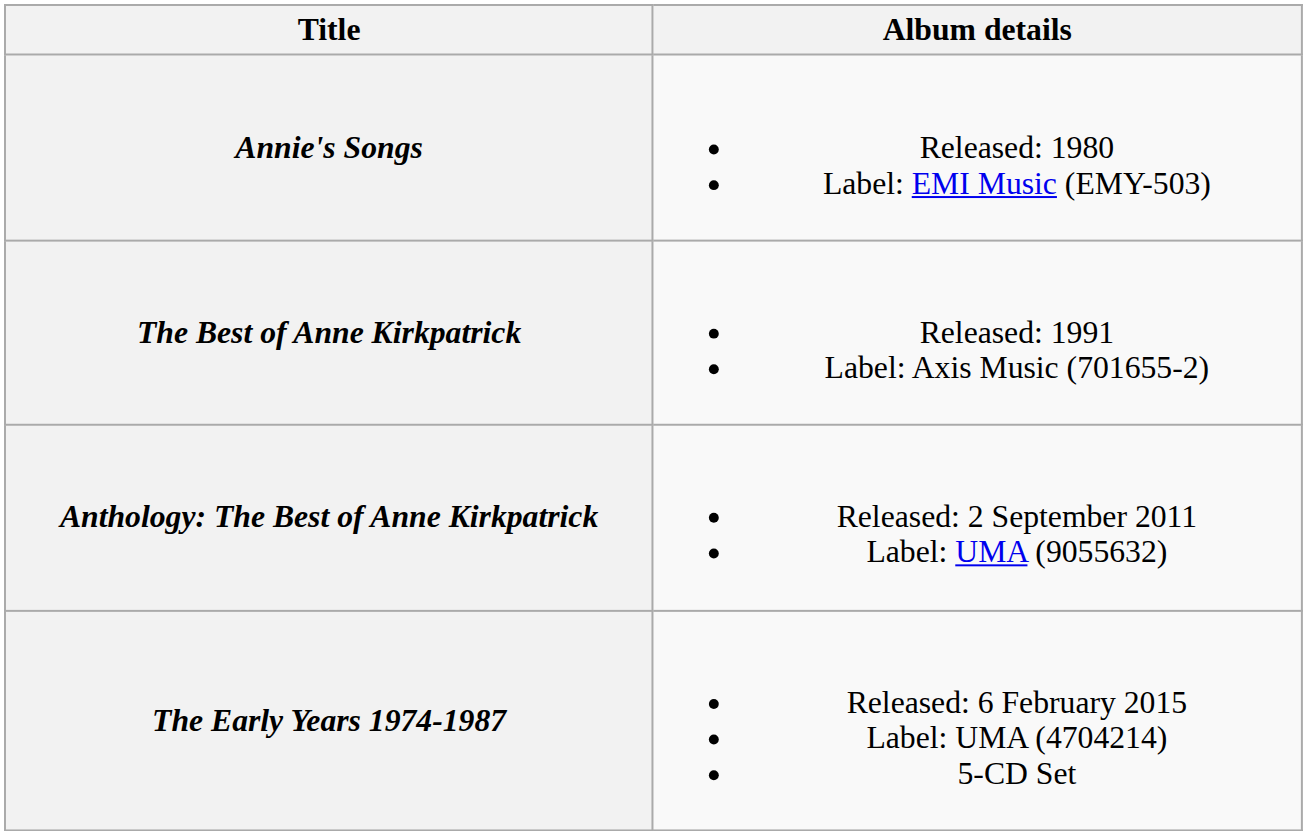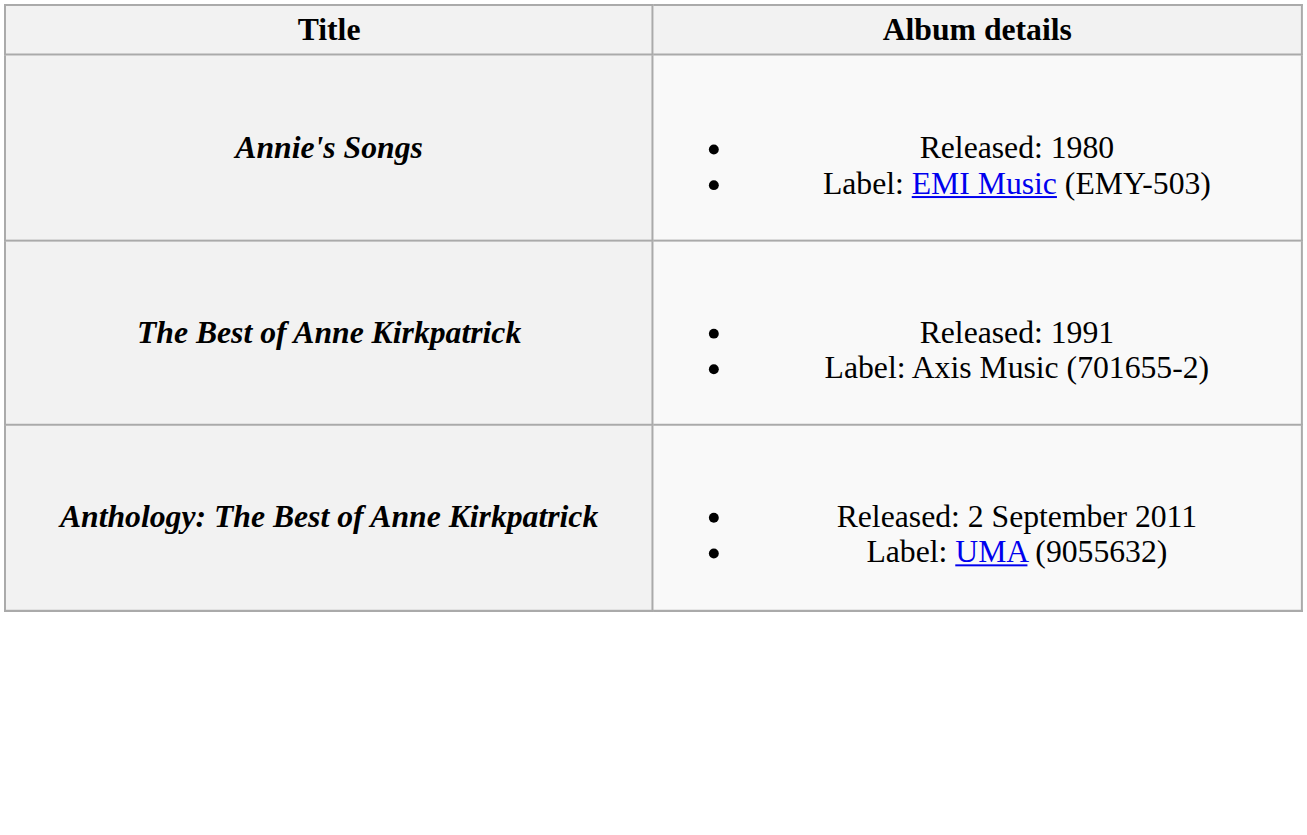- row: The Early Years 1974-1987 | Released: 6 February 2015 Label: UMA (4704214) 5-CD Set
